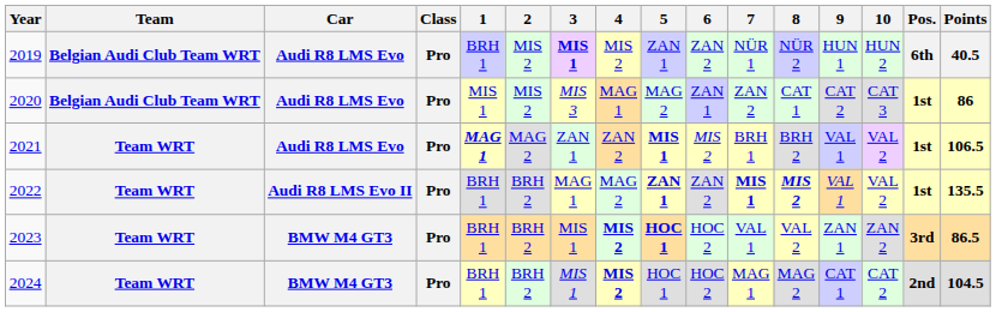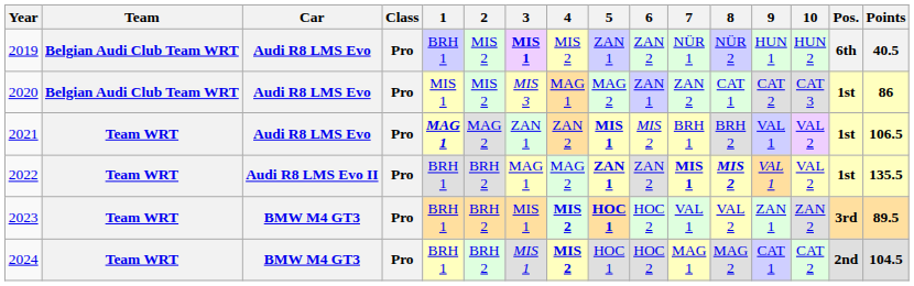2023 | Points: 86.5 -> 89.5
